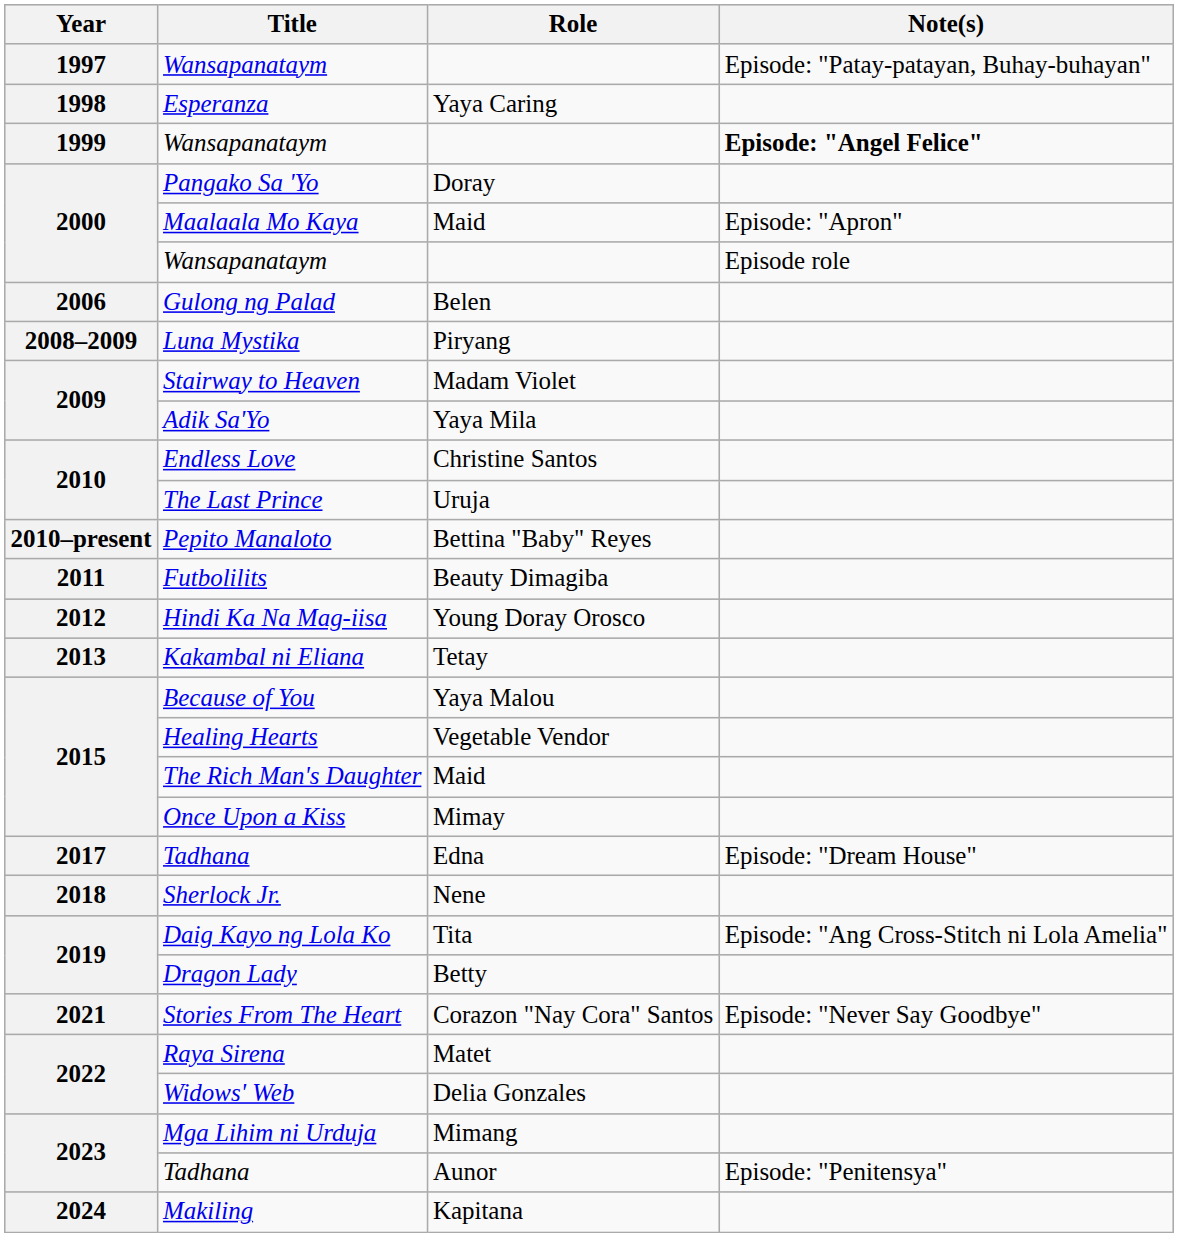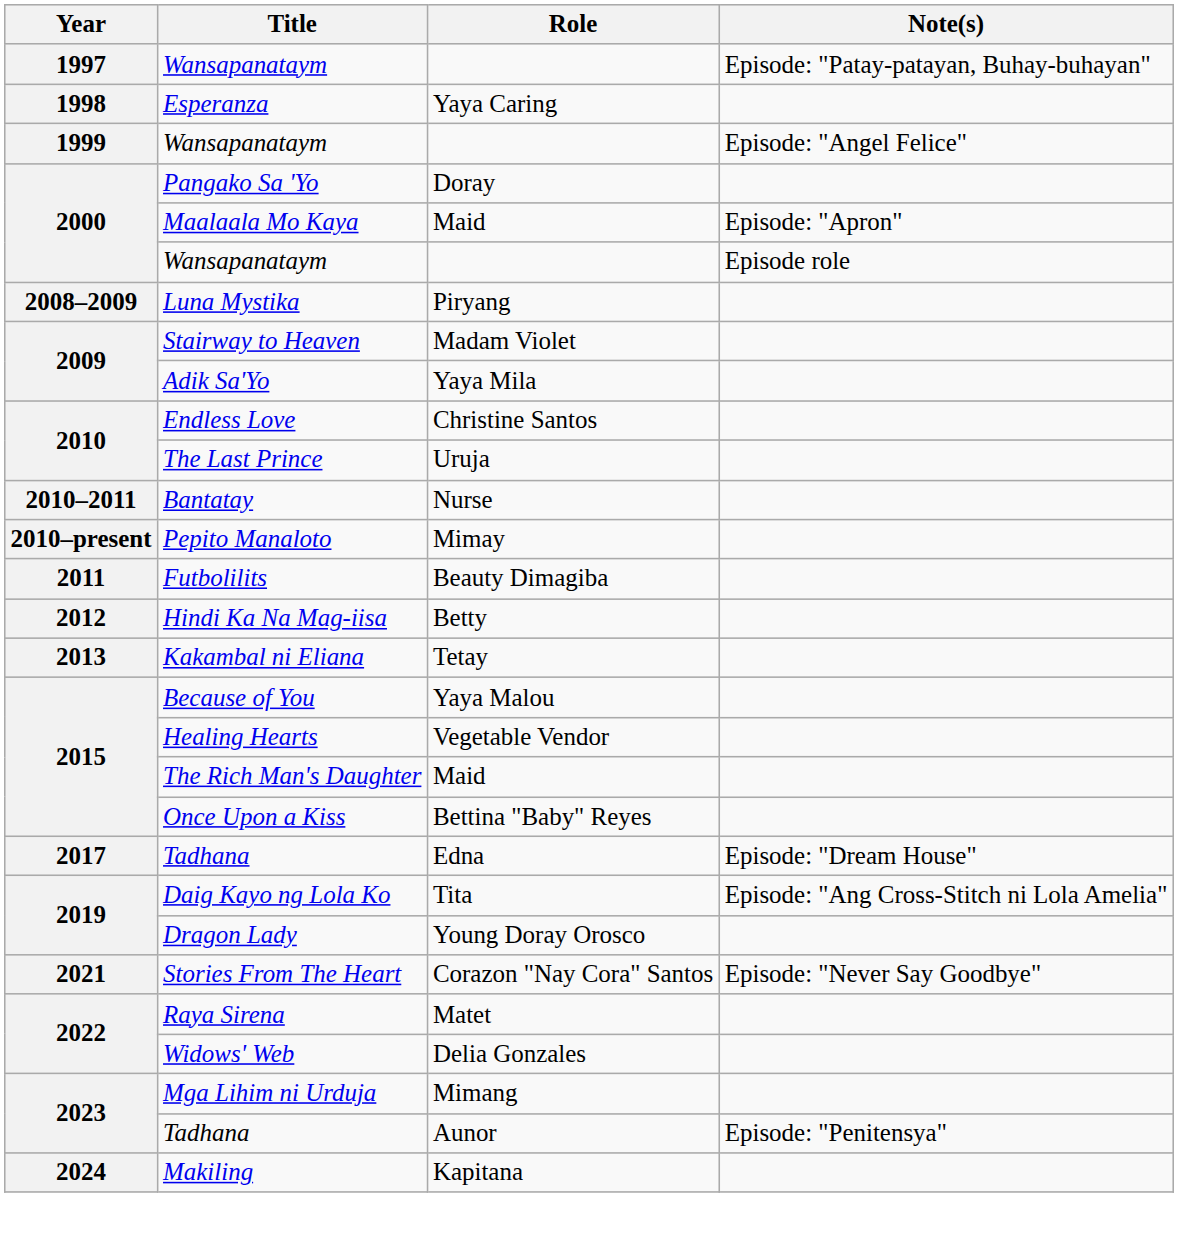1999 / Wansapanataym | Note(s): bold -> normal
- row: 2006 | Gulong ng Palad | Belen
+ row: 2010–2011 | Bantatay | Nurse
Pepito Manaloto | Role: Bettina "Baby" Reyes -> Mimay
Hindi Ka Na Mag-iisa | Role: Young Doray Orosco -> Betty
Once Upon a Kiss | Role: Mimay -> Bettina "Baby" Reyes
- row: 2018 | Sherlock Jr. | Nene
Dragon Lady | Role: Betty -> Young Doray Orosco
